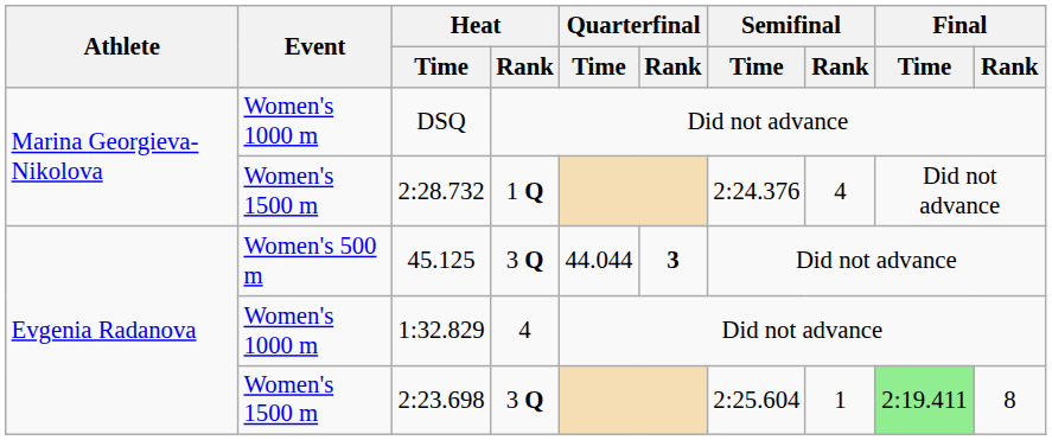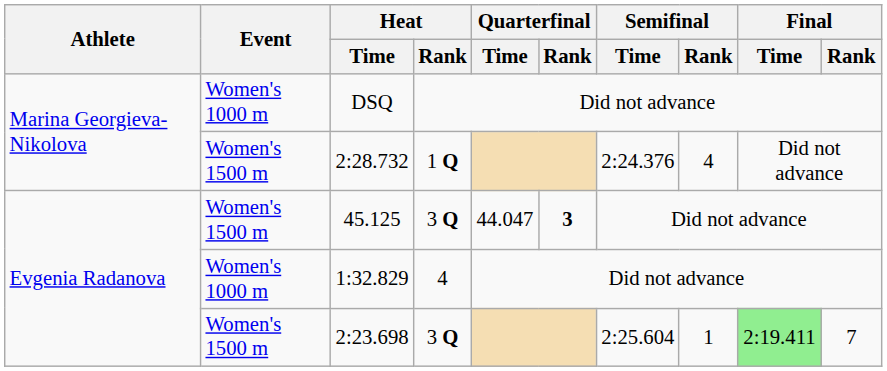45.125 | Event: Women's 500 m -> Women's 1500 m
45.125 | Quarterfinal / Time: 44.044 -> 44.047
2:23.698 | Final / Rank: 8 -> 7
